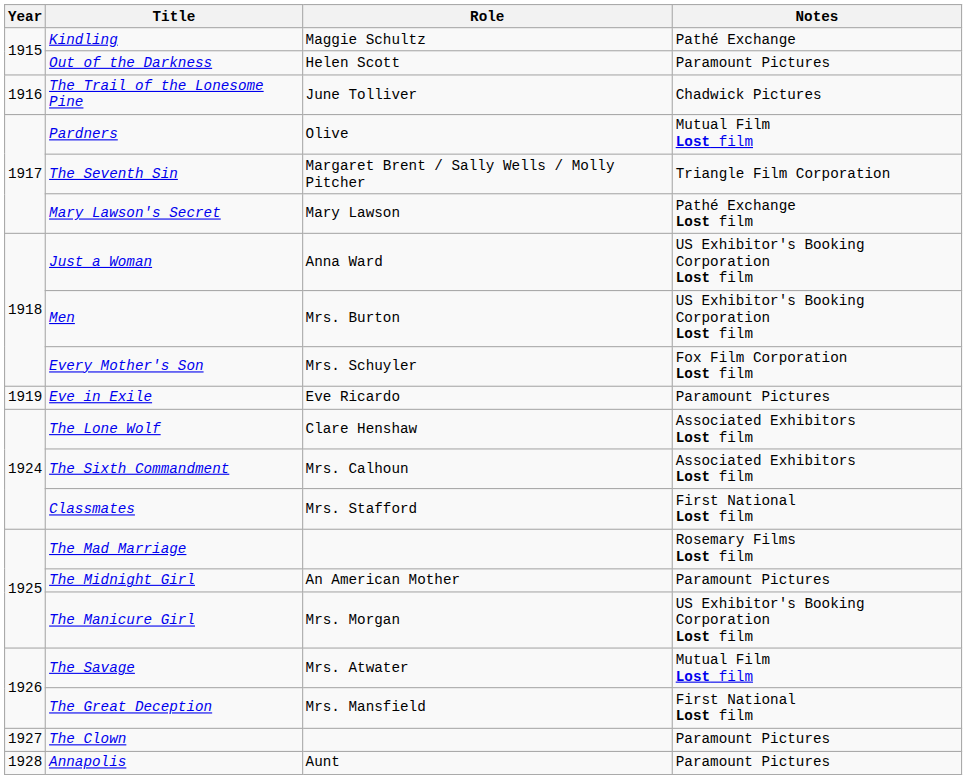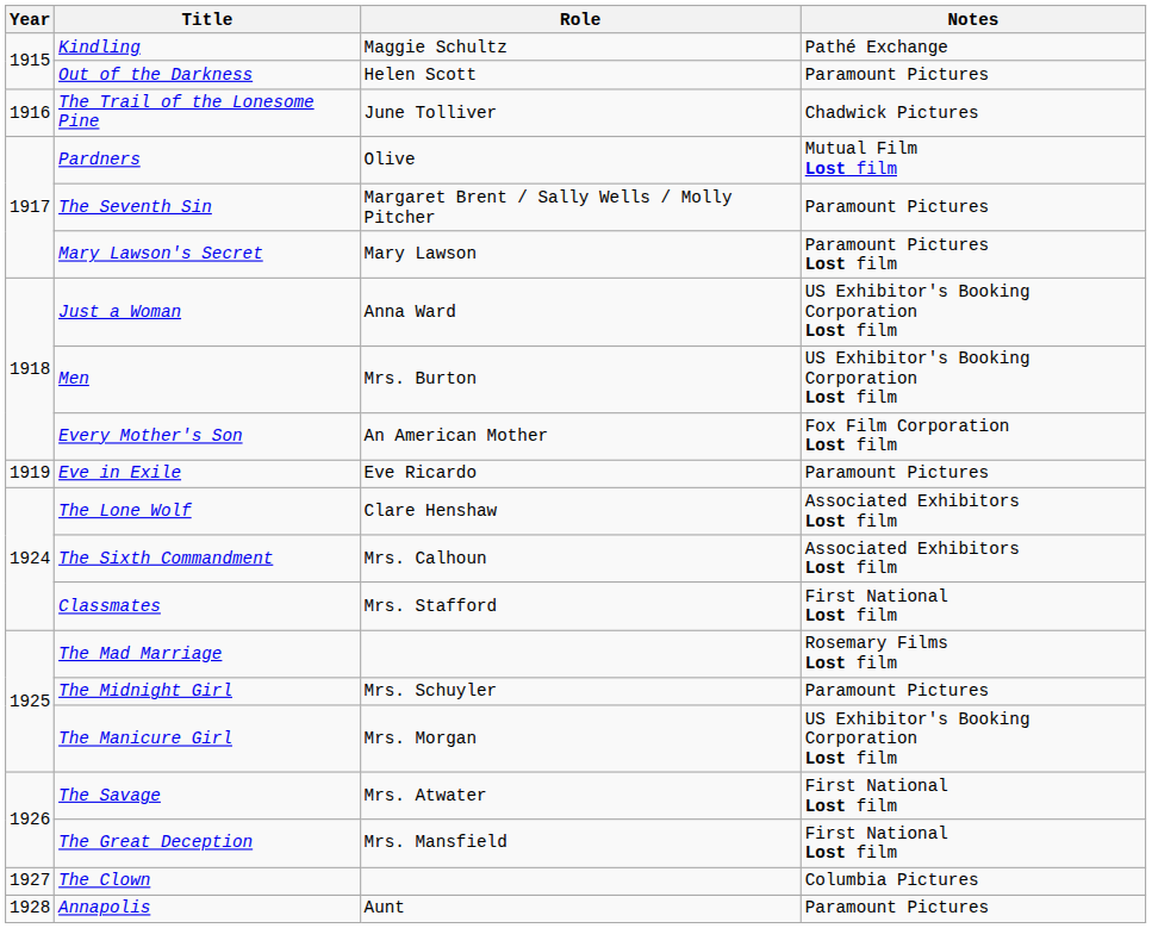The Seventh Sin | Notes: Triangle Film Corporation -> Paramount Pictures
Mary Lawson's Secret | Notes: Pathé Exchange Lost film -> Paramount Pictures Lost film
Every Mother's Son | Role: Mrs. Schuyler -> An American Mother
The Midnight Girl | Role: An American Mother -> Mrs. Schuyler
The Savage | Notes: Mutual Film Lost film -> First National Lost film
The Clown | Notes: Paramount Pictures -> Columbia Pictures
